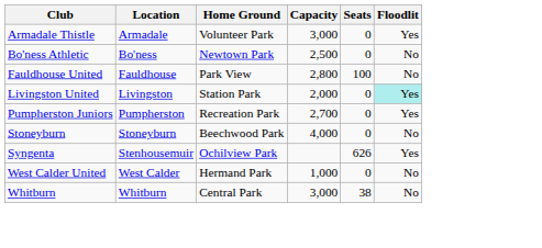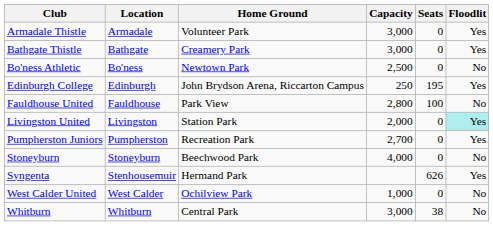+ row: Bathgate Thistle | Bathgate | Creamery Park | 3,000 | 0 | Yes
+ row: Edinburgh College | Edinburgh | John Brydson Arena, Riccarton Campus | 250 | 195 | Yes
Syngenta | Home Ground: Ochilview Park -> Hermand Park
West Calder United | Home Ground: Hermand Park -> Ochilview Park
